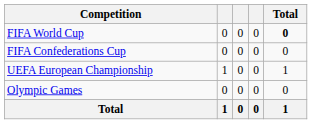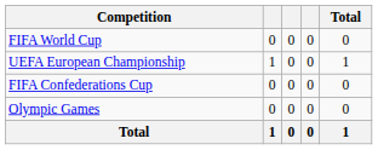FIFA World Cup | Total: bold -> normal
rows swapped: UEFA European Championship <-> FIFA Confederations Cup
